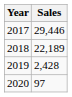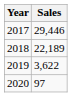2019 | Sales: 2,428 -> 3,622
